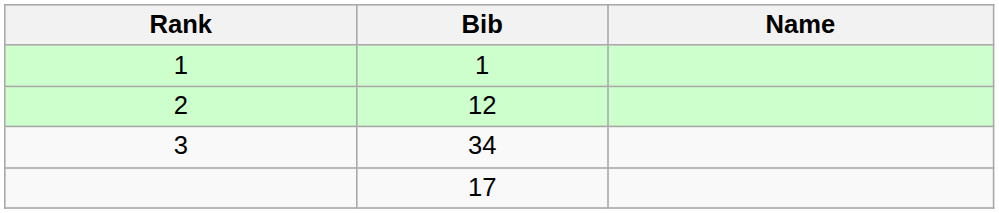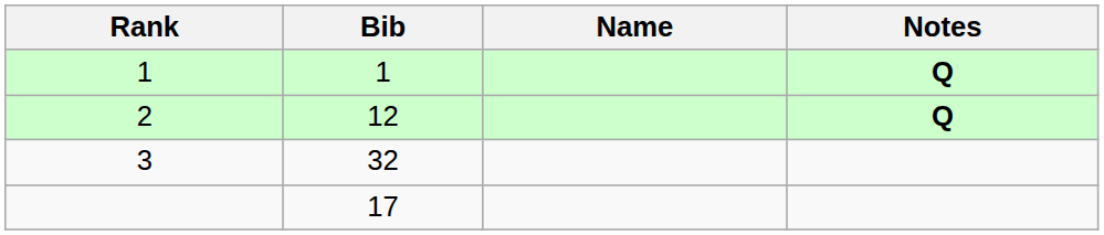+ column: Notes | Q | Q
3 | Bib: 34 -> 32
